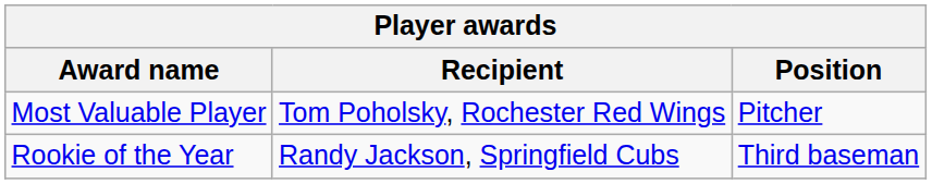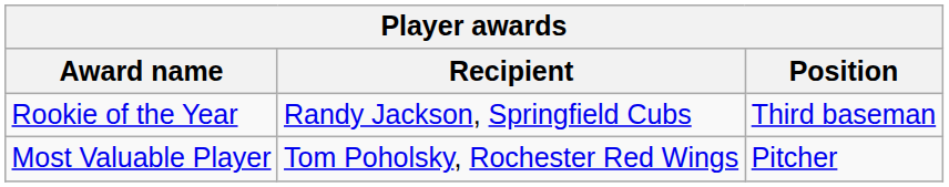rows swapped: Most Valuable Player <-> Rookie of the Year
